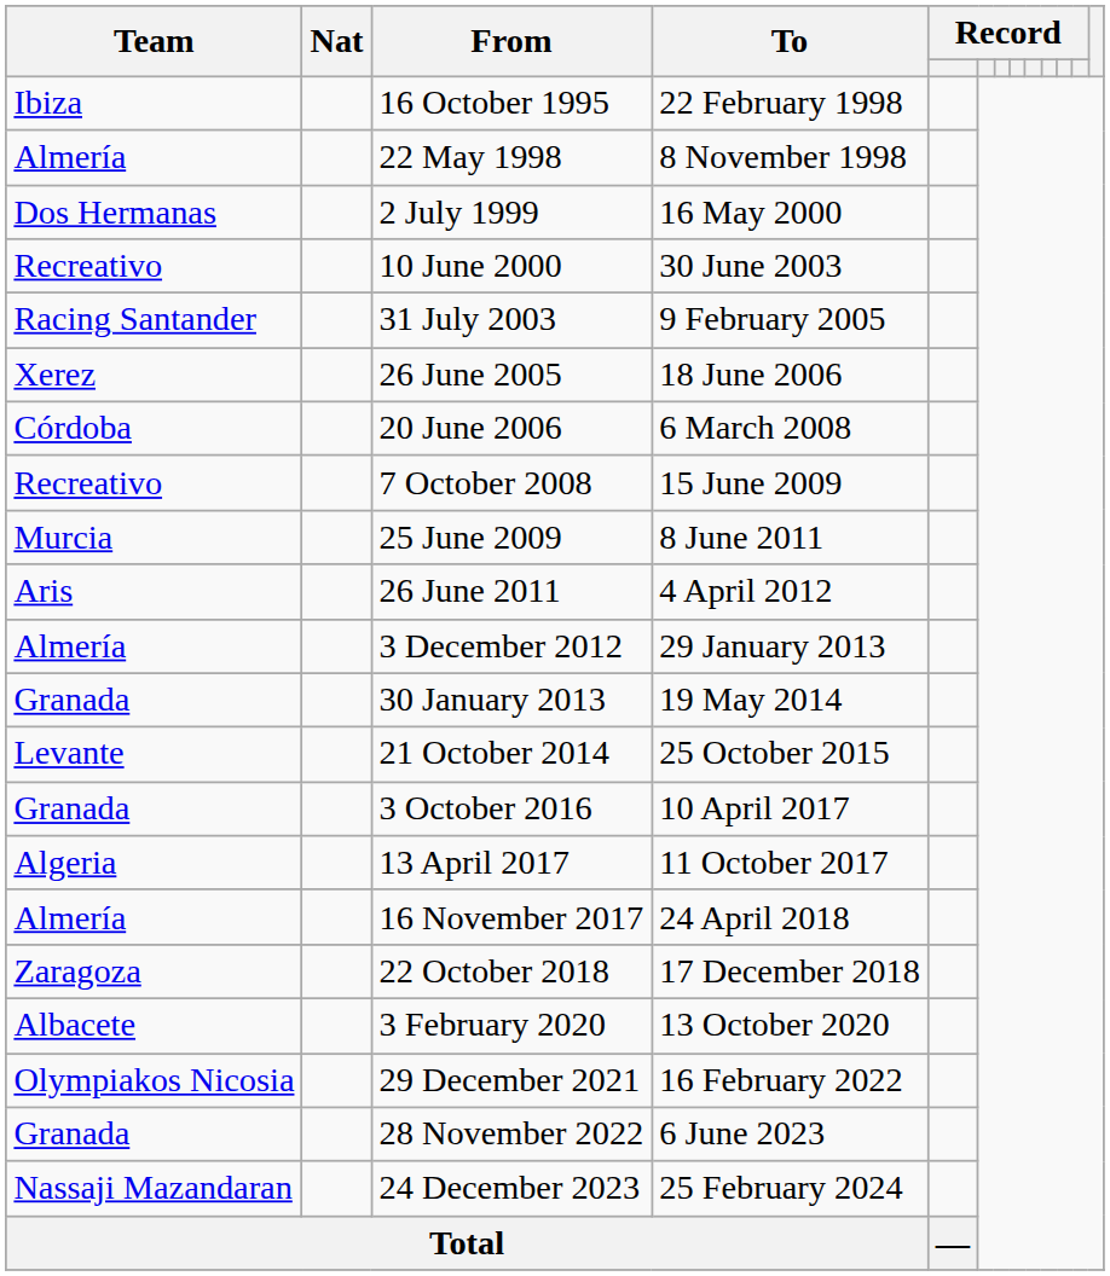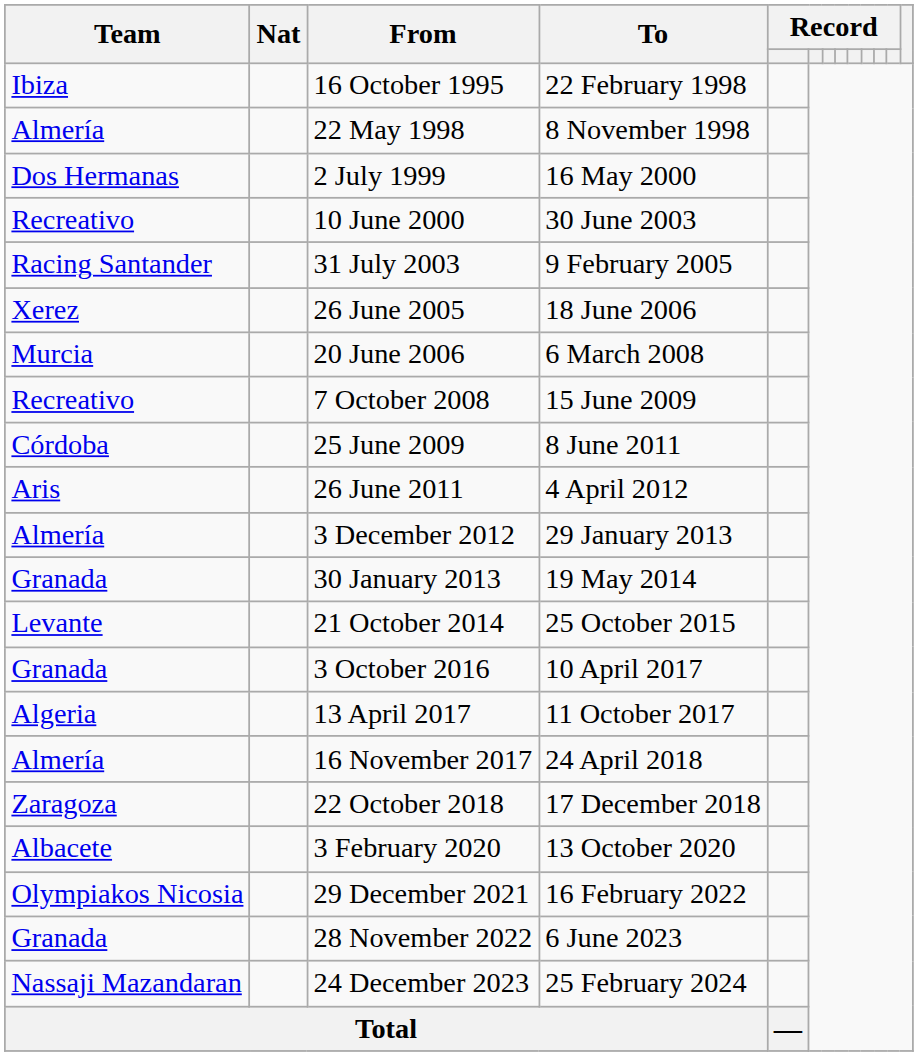20 June 2006 | Team: Córdoba -> Murcia
25 June 2009 | Team: Murcia -> Córdoba
